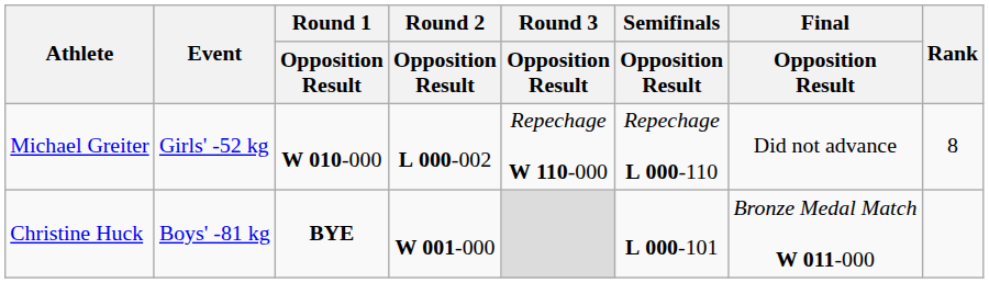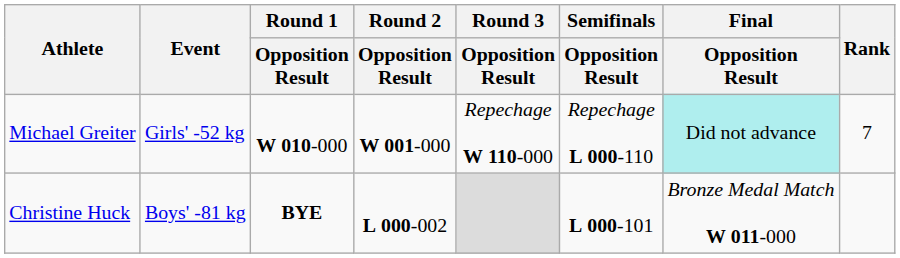Michael Greiter | Round 2 / Opposition Result: L 000-002 -> W 001-000
Michael Greiter | Final / Opposition Result: no background -> paleturquoise background
Michael Greiter | Rank: 8 -> 7
Christine Huck | Round 2 / Opposition Result: W 001-000 -> L 000-002
